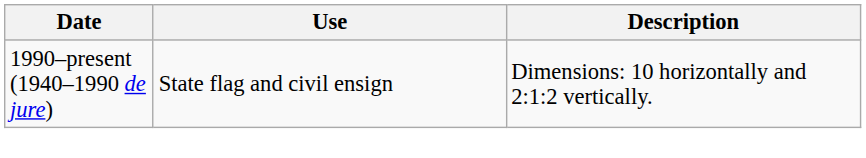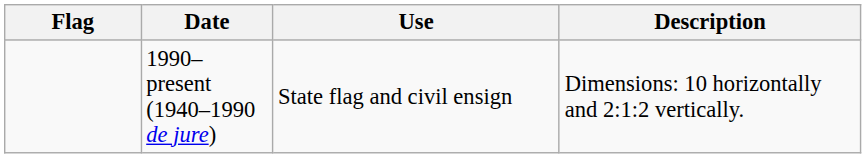+ column: Flag
